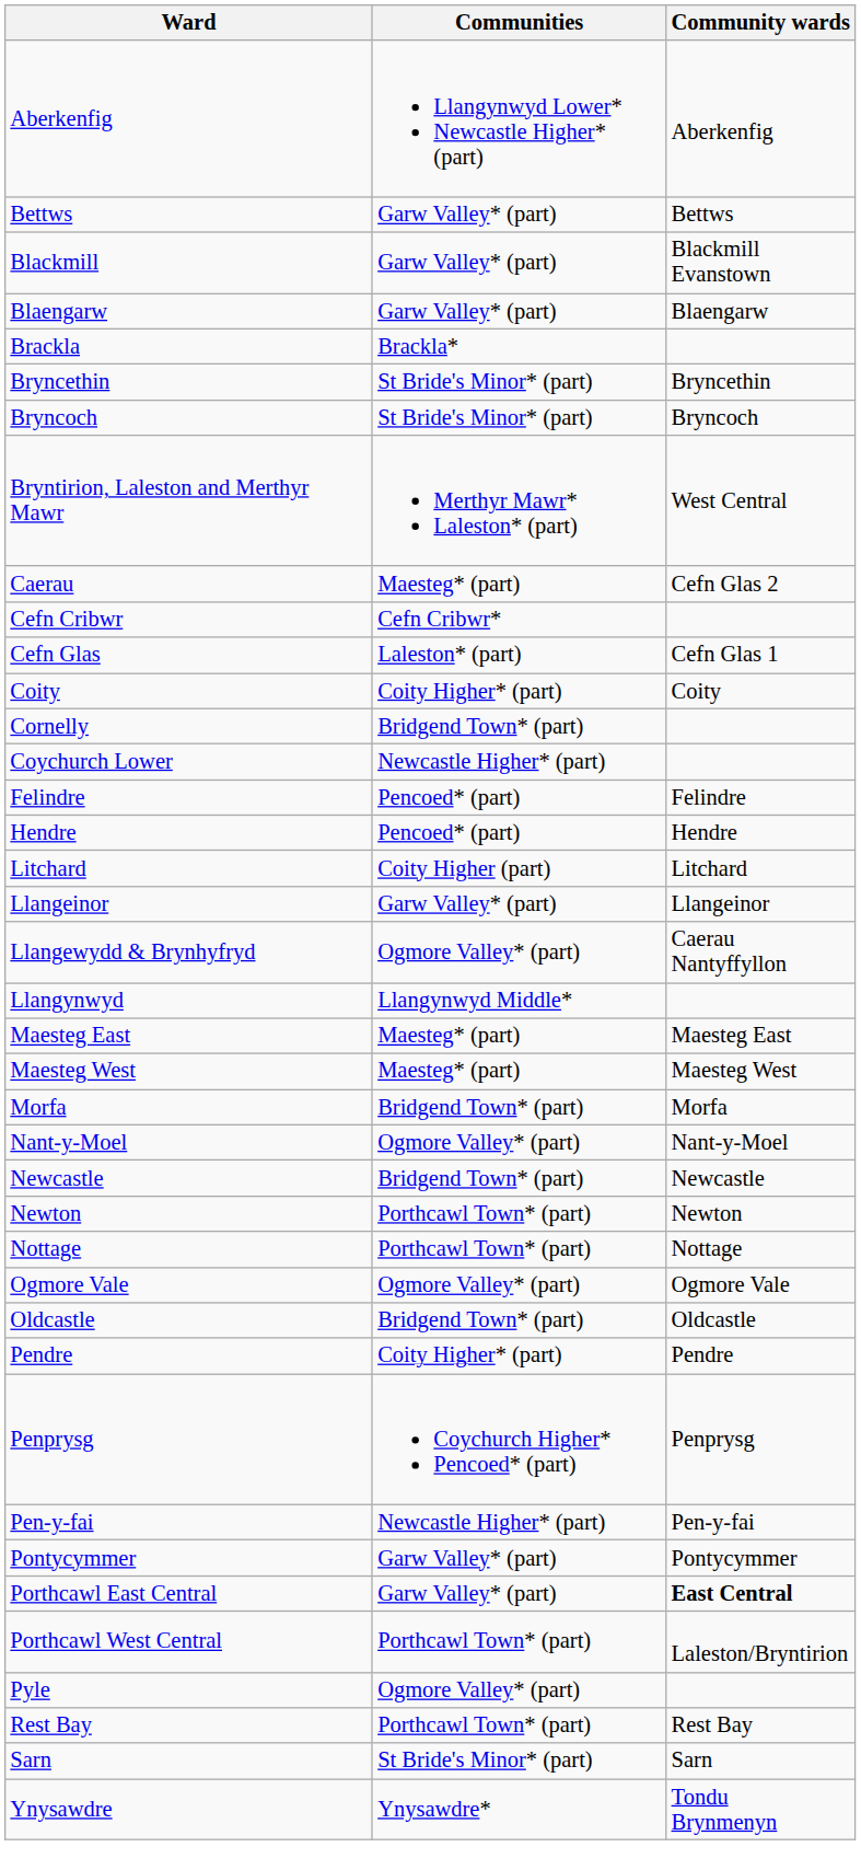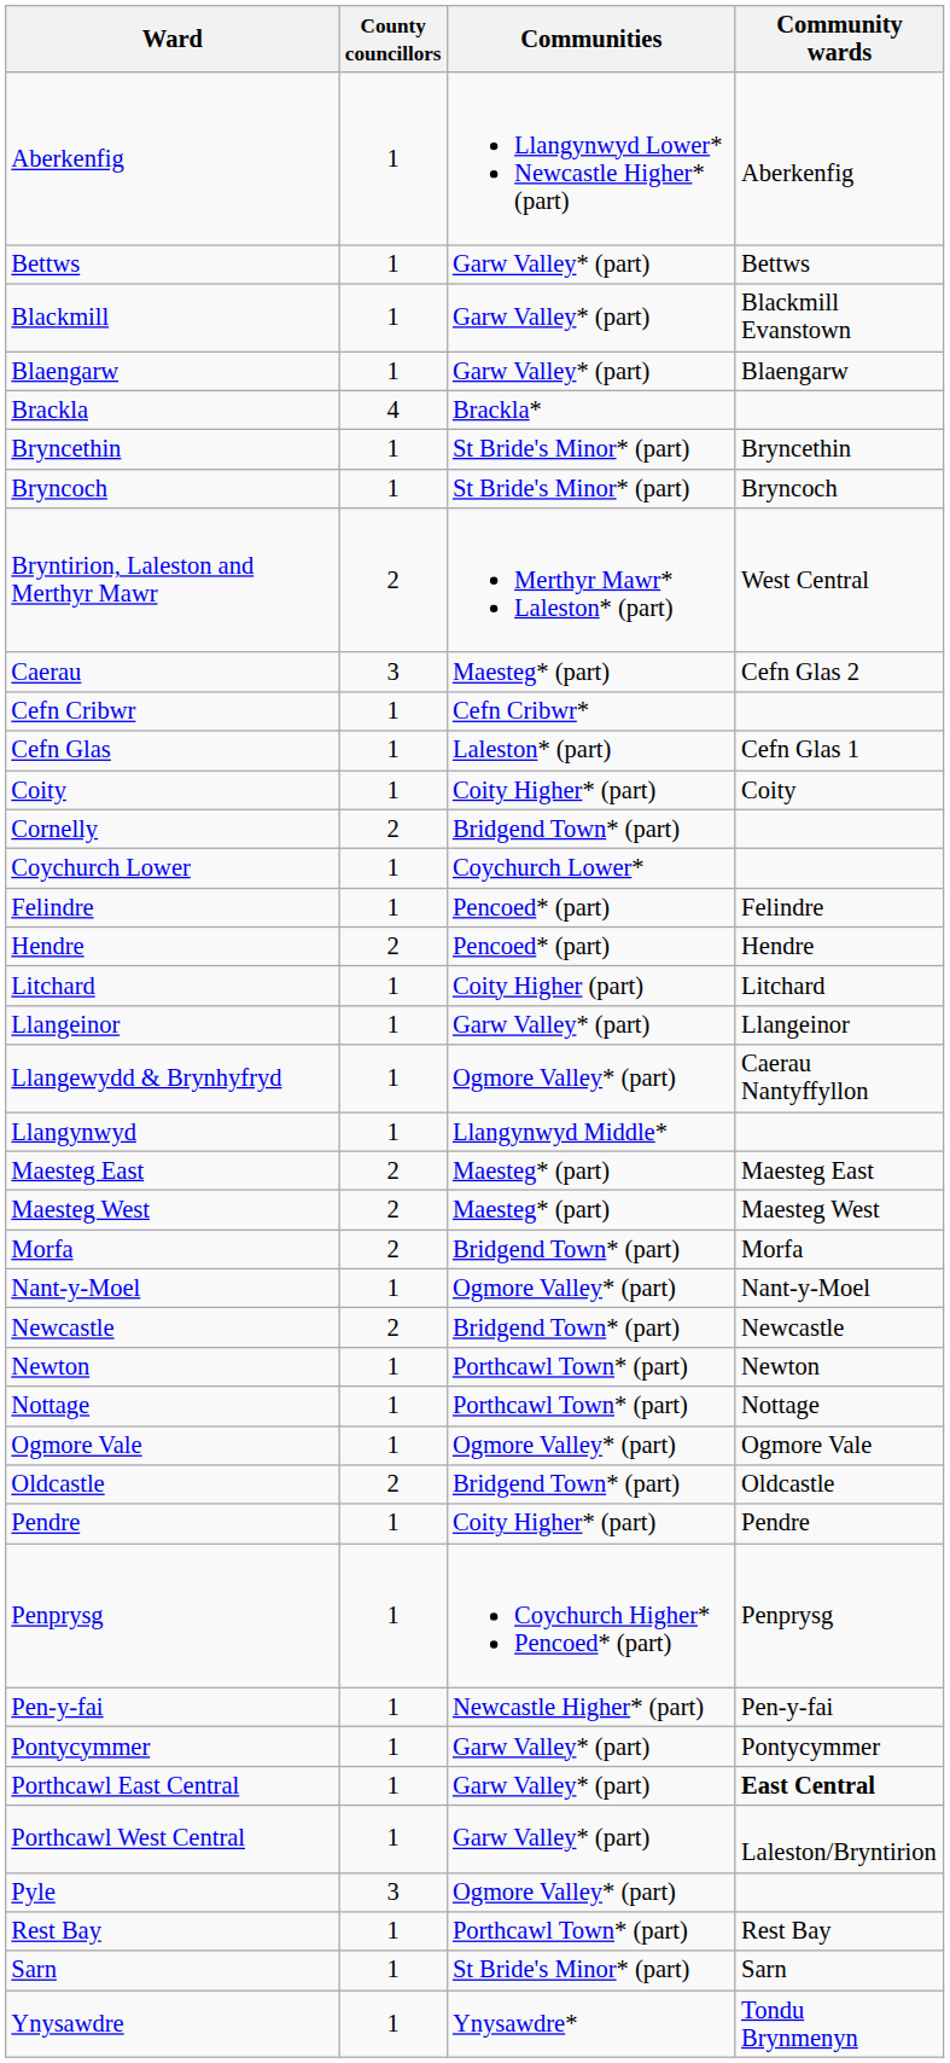+ column: County councillors | 1 | 1 | 1 | 1 | 4 | 1 | 1 | 2 | 3 | 1 | 1 | 1 | 2 | 1 | 1 | 2 | 1 | 1 | 1 | 1 | 2 | 2 | 2 | 1 | 2 | 1 | 1 | 1 | 2 | 1 | 1 | 1 | 1 | 1 | 1 | 3 | 1 | 1 | 1
Coychurch Lower | Communities: Newcastle Higher* (part) -> Coychurch Lower*
Porthcawl West Central | Communities: Porthcawl Town* (part) -> Garw Valley* (part)
